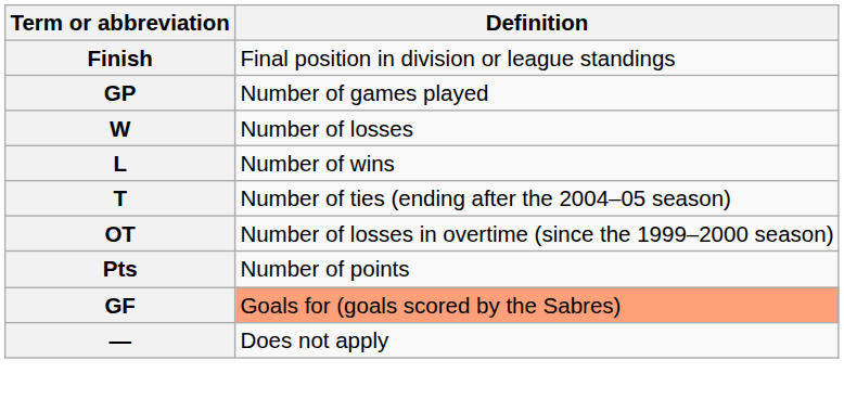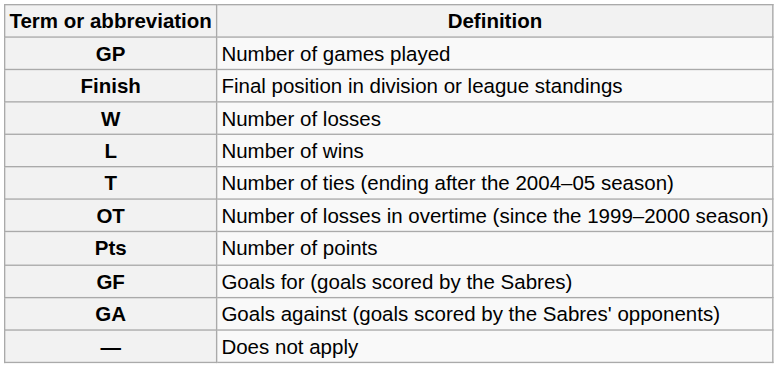rows swapped: Finish <-> GP
GF | Definition: lightsalmon background -> no background
+ row: GA | Goals against (goals scored by the Sabres' opponents)
